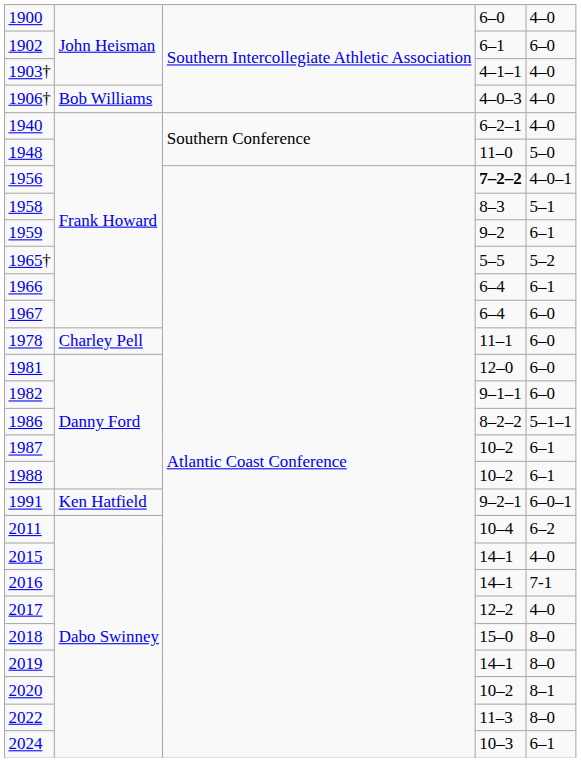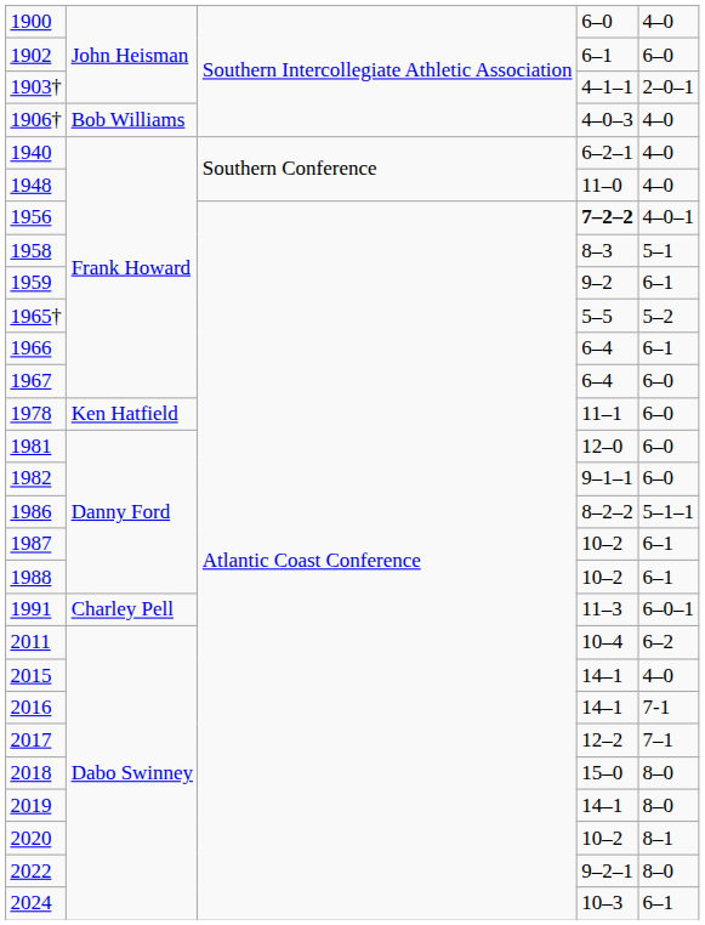1903† | column 5: 4–0 -> 2–0–1
1948 | column 5: 5–0 -> 4–0
1978 | column 2: Charley Pell -> Ken Hatfield
1991 | column 2: Ken Hatfield -> Charley Pell
1991 | column 4: 9–2–1 -> 11–3
2017 | column 5: 4–0 -> 7–1
2022 | column 4: 11–3 -> 9–2–1
